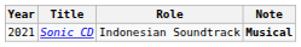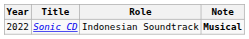Sonic CD | Year: 2021 -> 2022
